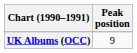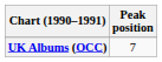UK Albums (OCC) | Peak position: 9 -> 7
